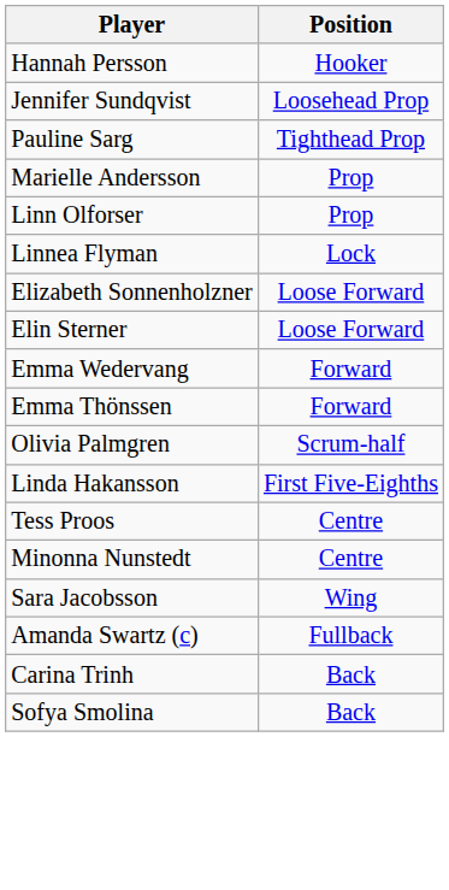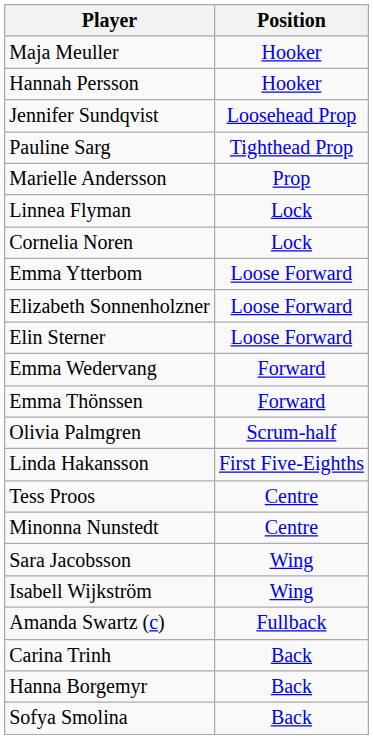+ row: Maja Meuller | Hooker
- row: Linn Olforser | Prop
+ row: Cornelia Noren | Lock
+ row: Emma Ytterbom | Loose Forward
+ row: Isabell Wijkström | Wing
+ row: Hanna Borgemyr | Back
